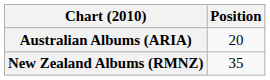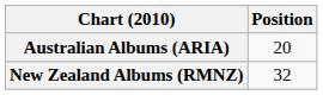New Zealand Albums (RMNZ) | Position: 35 -> 32
